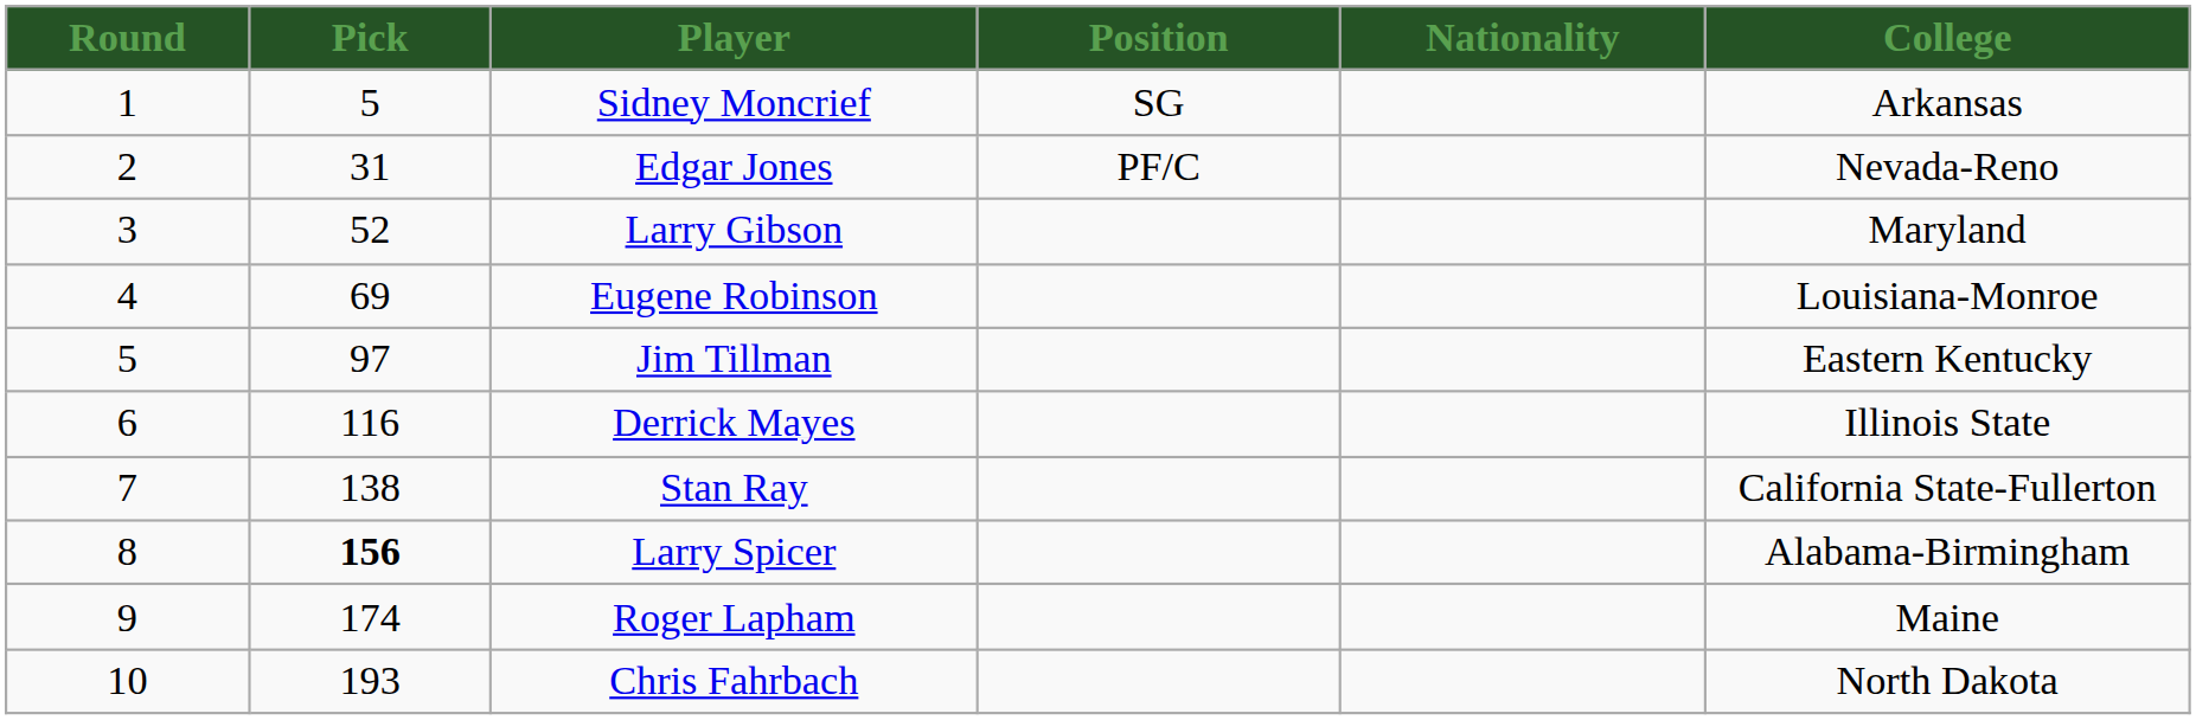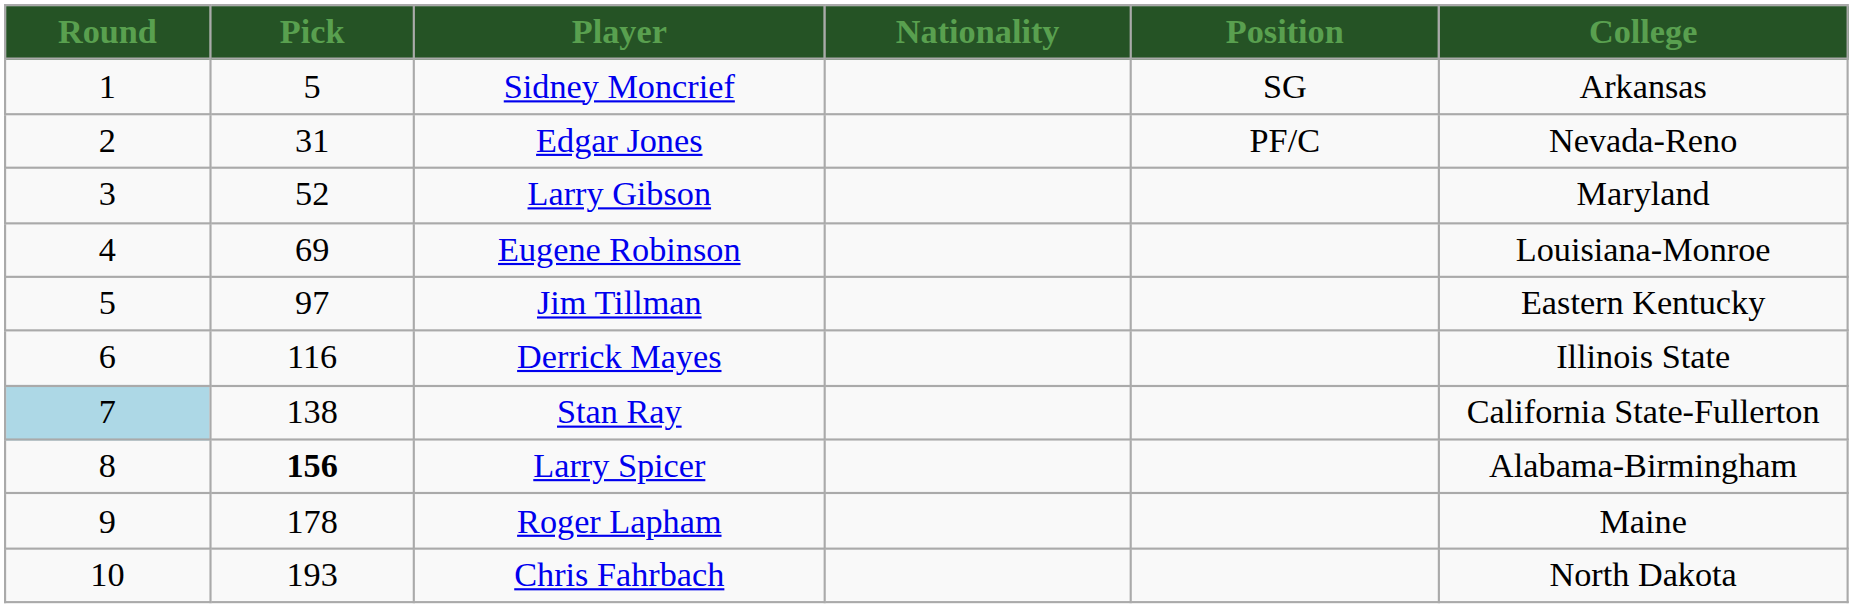columns swapped: Position <-> Nationality
Stan Ray | Round: no background -> lightblue background
Roger Lapham | Pick: 174 -> 178
